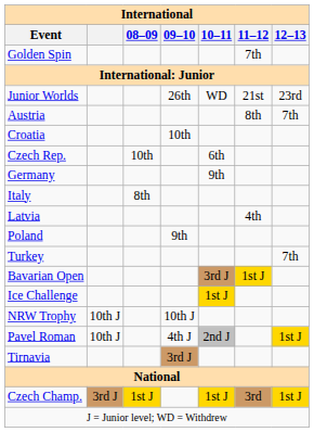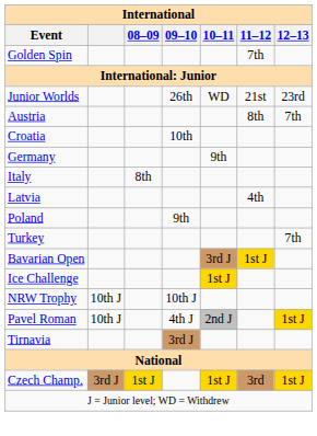- row: Czech Rep. | 10th | 6th
